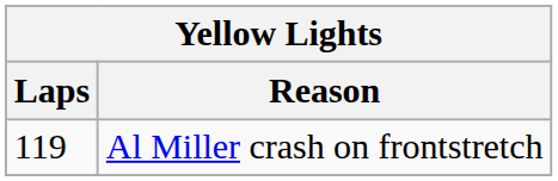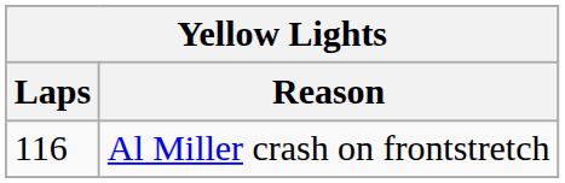Al Miller crash on frontstretch | Laps: 119 -> 116
